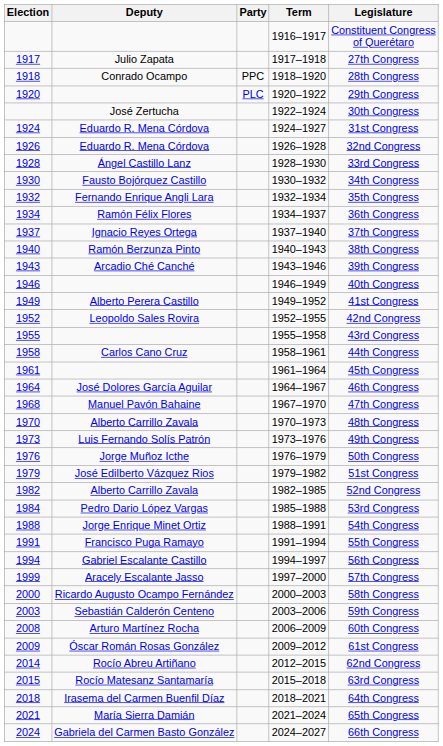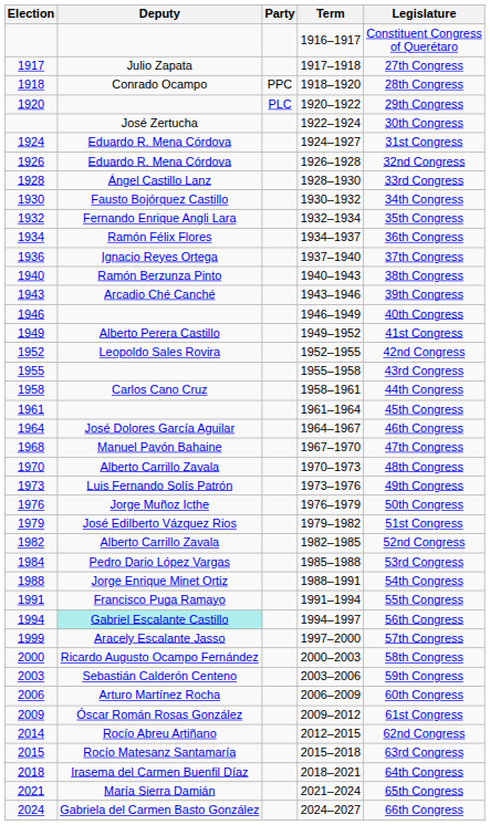1937–1940 | Election: 1937 -> 1936
1994–1997 | Deputy: no background -> paleturquoise background
2006–2009 | Election: 2008 -> 2006
